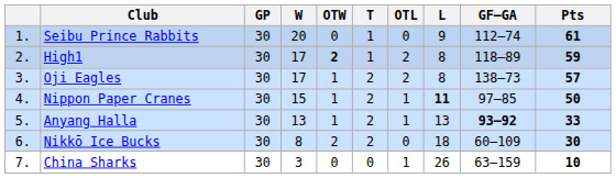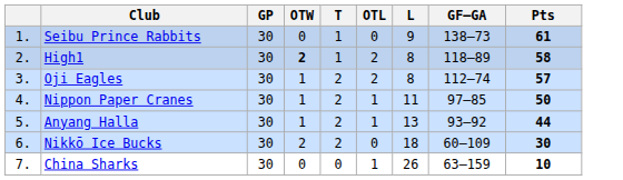- column: W | 20 | 17 | 17 | 15 | 13 | 8 | 3
Seibu Prince Rabbits | GF–GA: 112–74 -> 138–73
High1 | Pts: 59 -> 58
Oji Eagles | GF–GA: 138–73 -> 112–74
Nippon Paper Cranes | L: bold -> normal
Anyang Halla | GF–GA: bold -> normal
Anyang Halla | Pts: 33 -> 44
